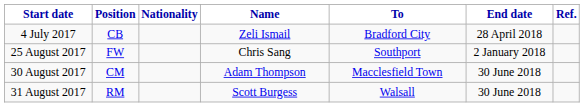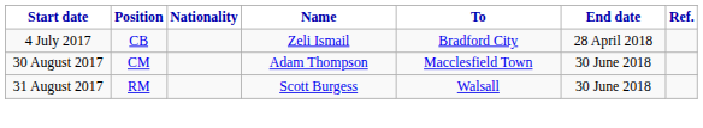- row: 25 August 2017 | FW | Chris Sang | Southport | 2 January 2018
